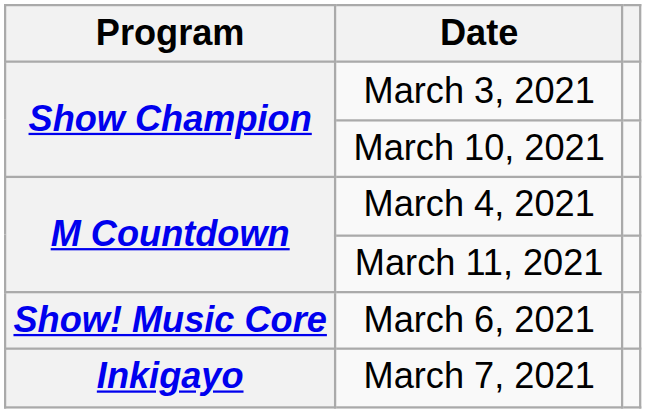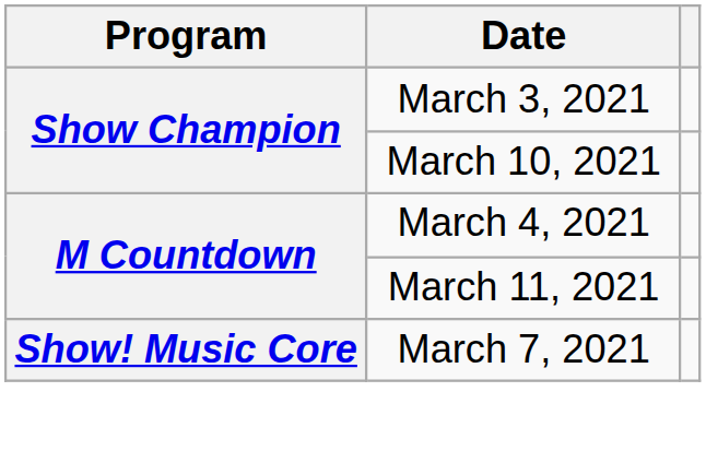- row: Show! Music Core | March 6, 2021
March 7, 2021 | Program: Inkigayo -> Show! Music Core
